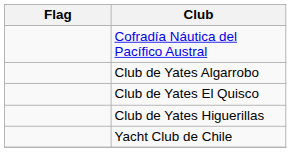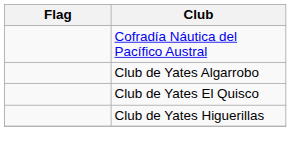- row: Yacht Club de Chile
